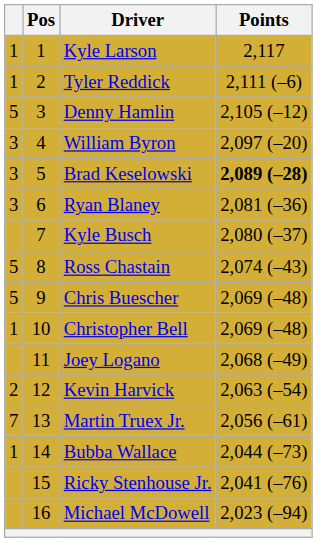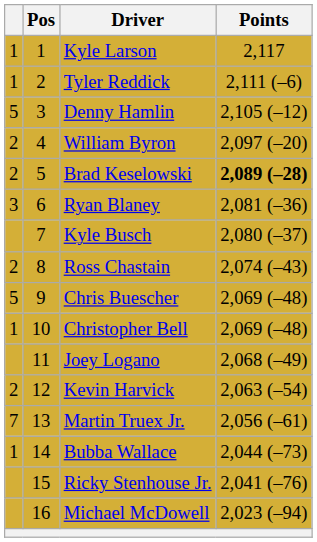William Byron | column 1: 3 -> 2
Brad Keselowski | column 1: 3 -> 2
Ross Chastain | column 1: 5 -> 2
